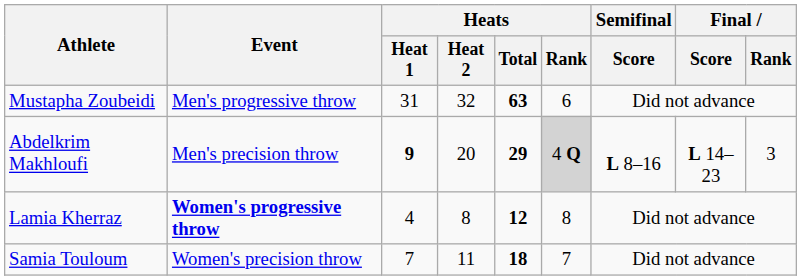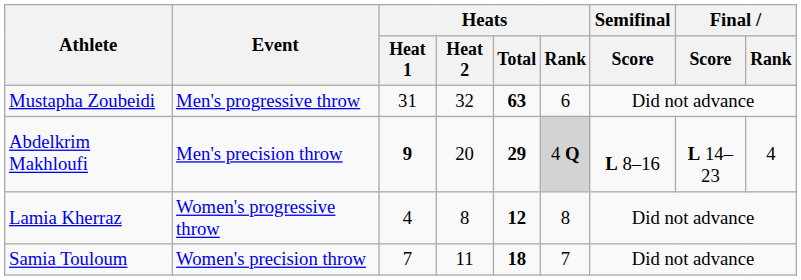Abdelkrim Makhloufi | Final / Rank: 3 -> 4
Lamia Kherraz | Event: bold -> normal
